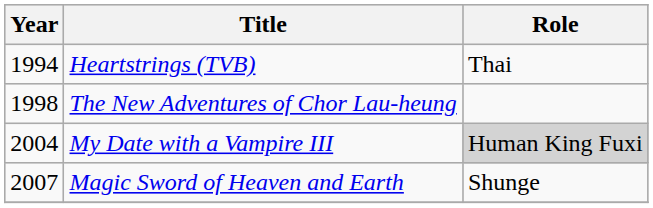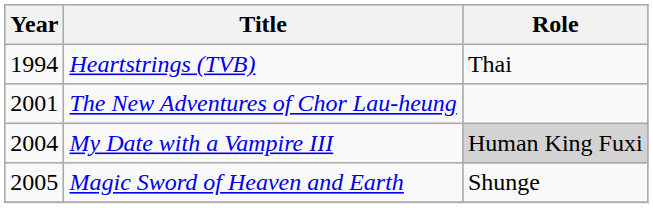The New Adventures of Chor Lau-heung | Year: 1998 -> 2001
Magic Sword of Heaven and Earth | Year: 2007 -> 2005
